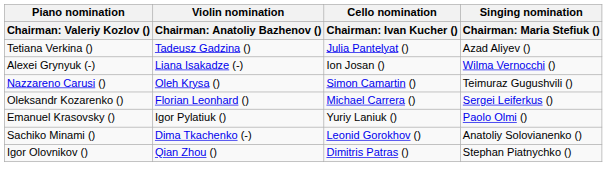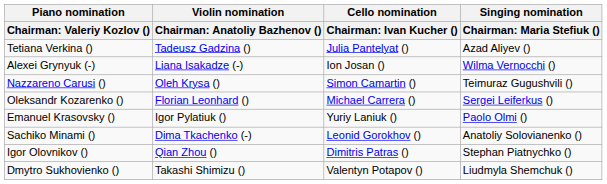+ row: Dmytro Sukhovienko () | Takashi Shimizu () | Valentyn Potapov () | Liudmyla Shemchuk ()
